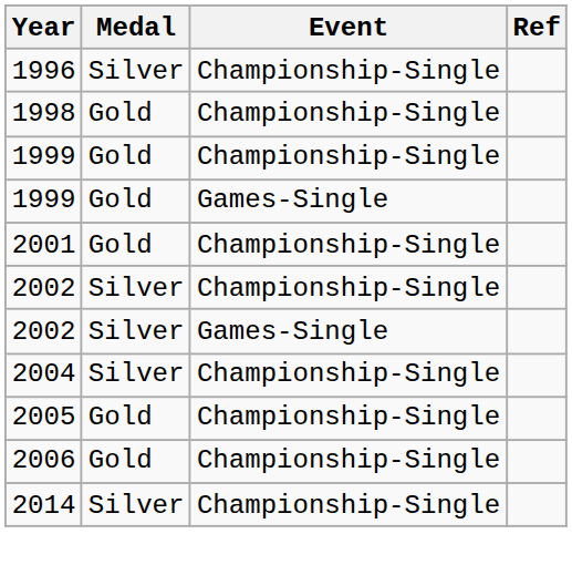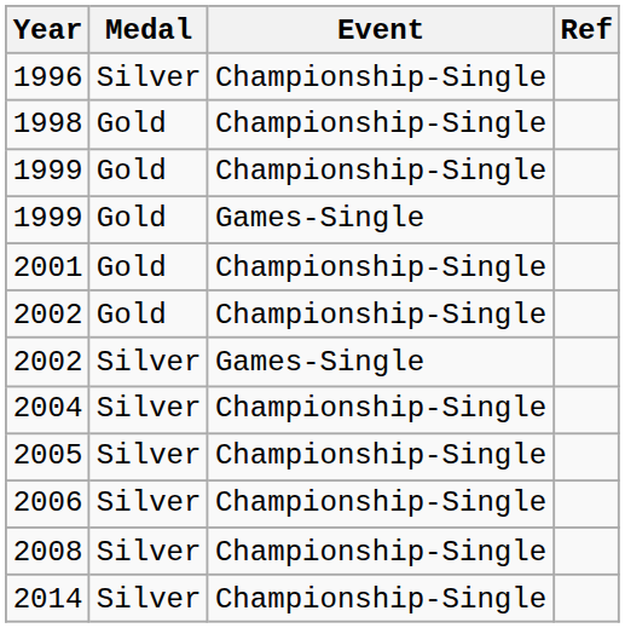2002 / Championship-Single | Medal: Silver -> Gold
2005 | Medal: Gold -> Silver
2006 | Medal: Gold -> Silver
+ row: 2008 | Silver | Championship-Single
